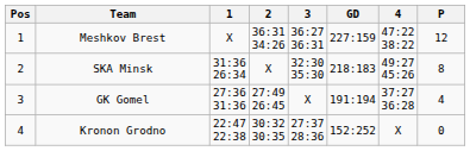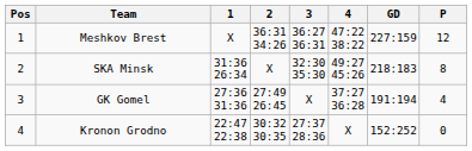columns swapped: 4 <-> GD
